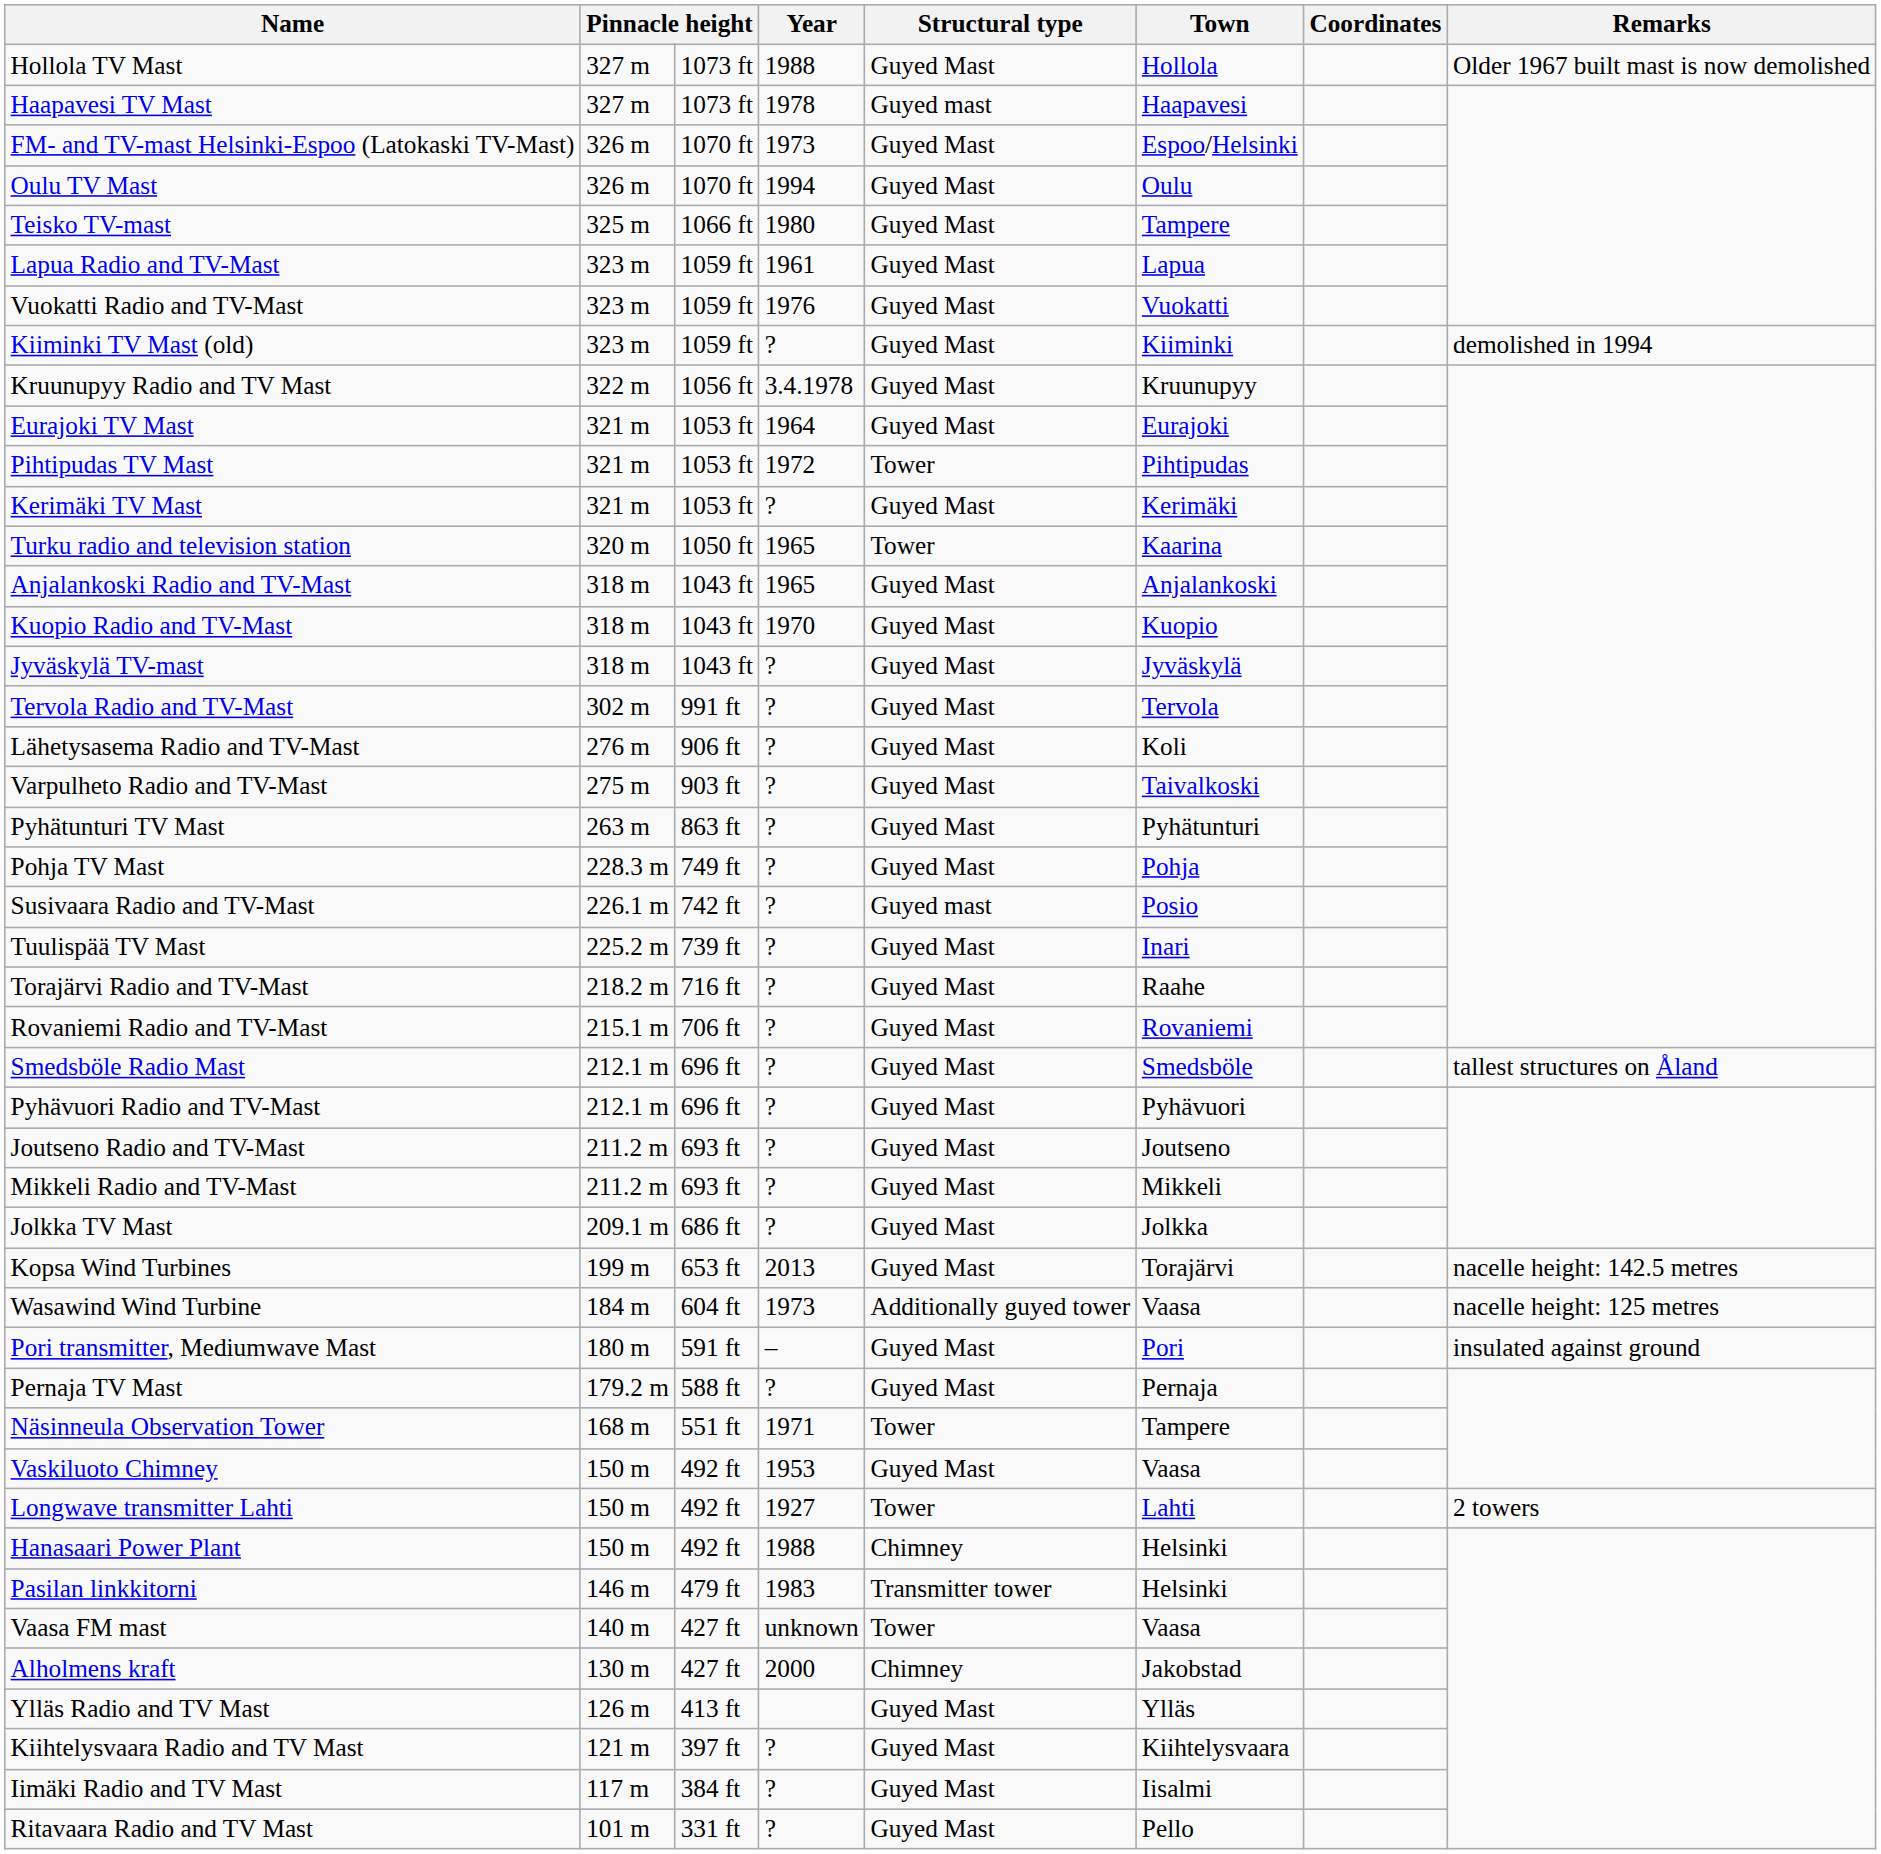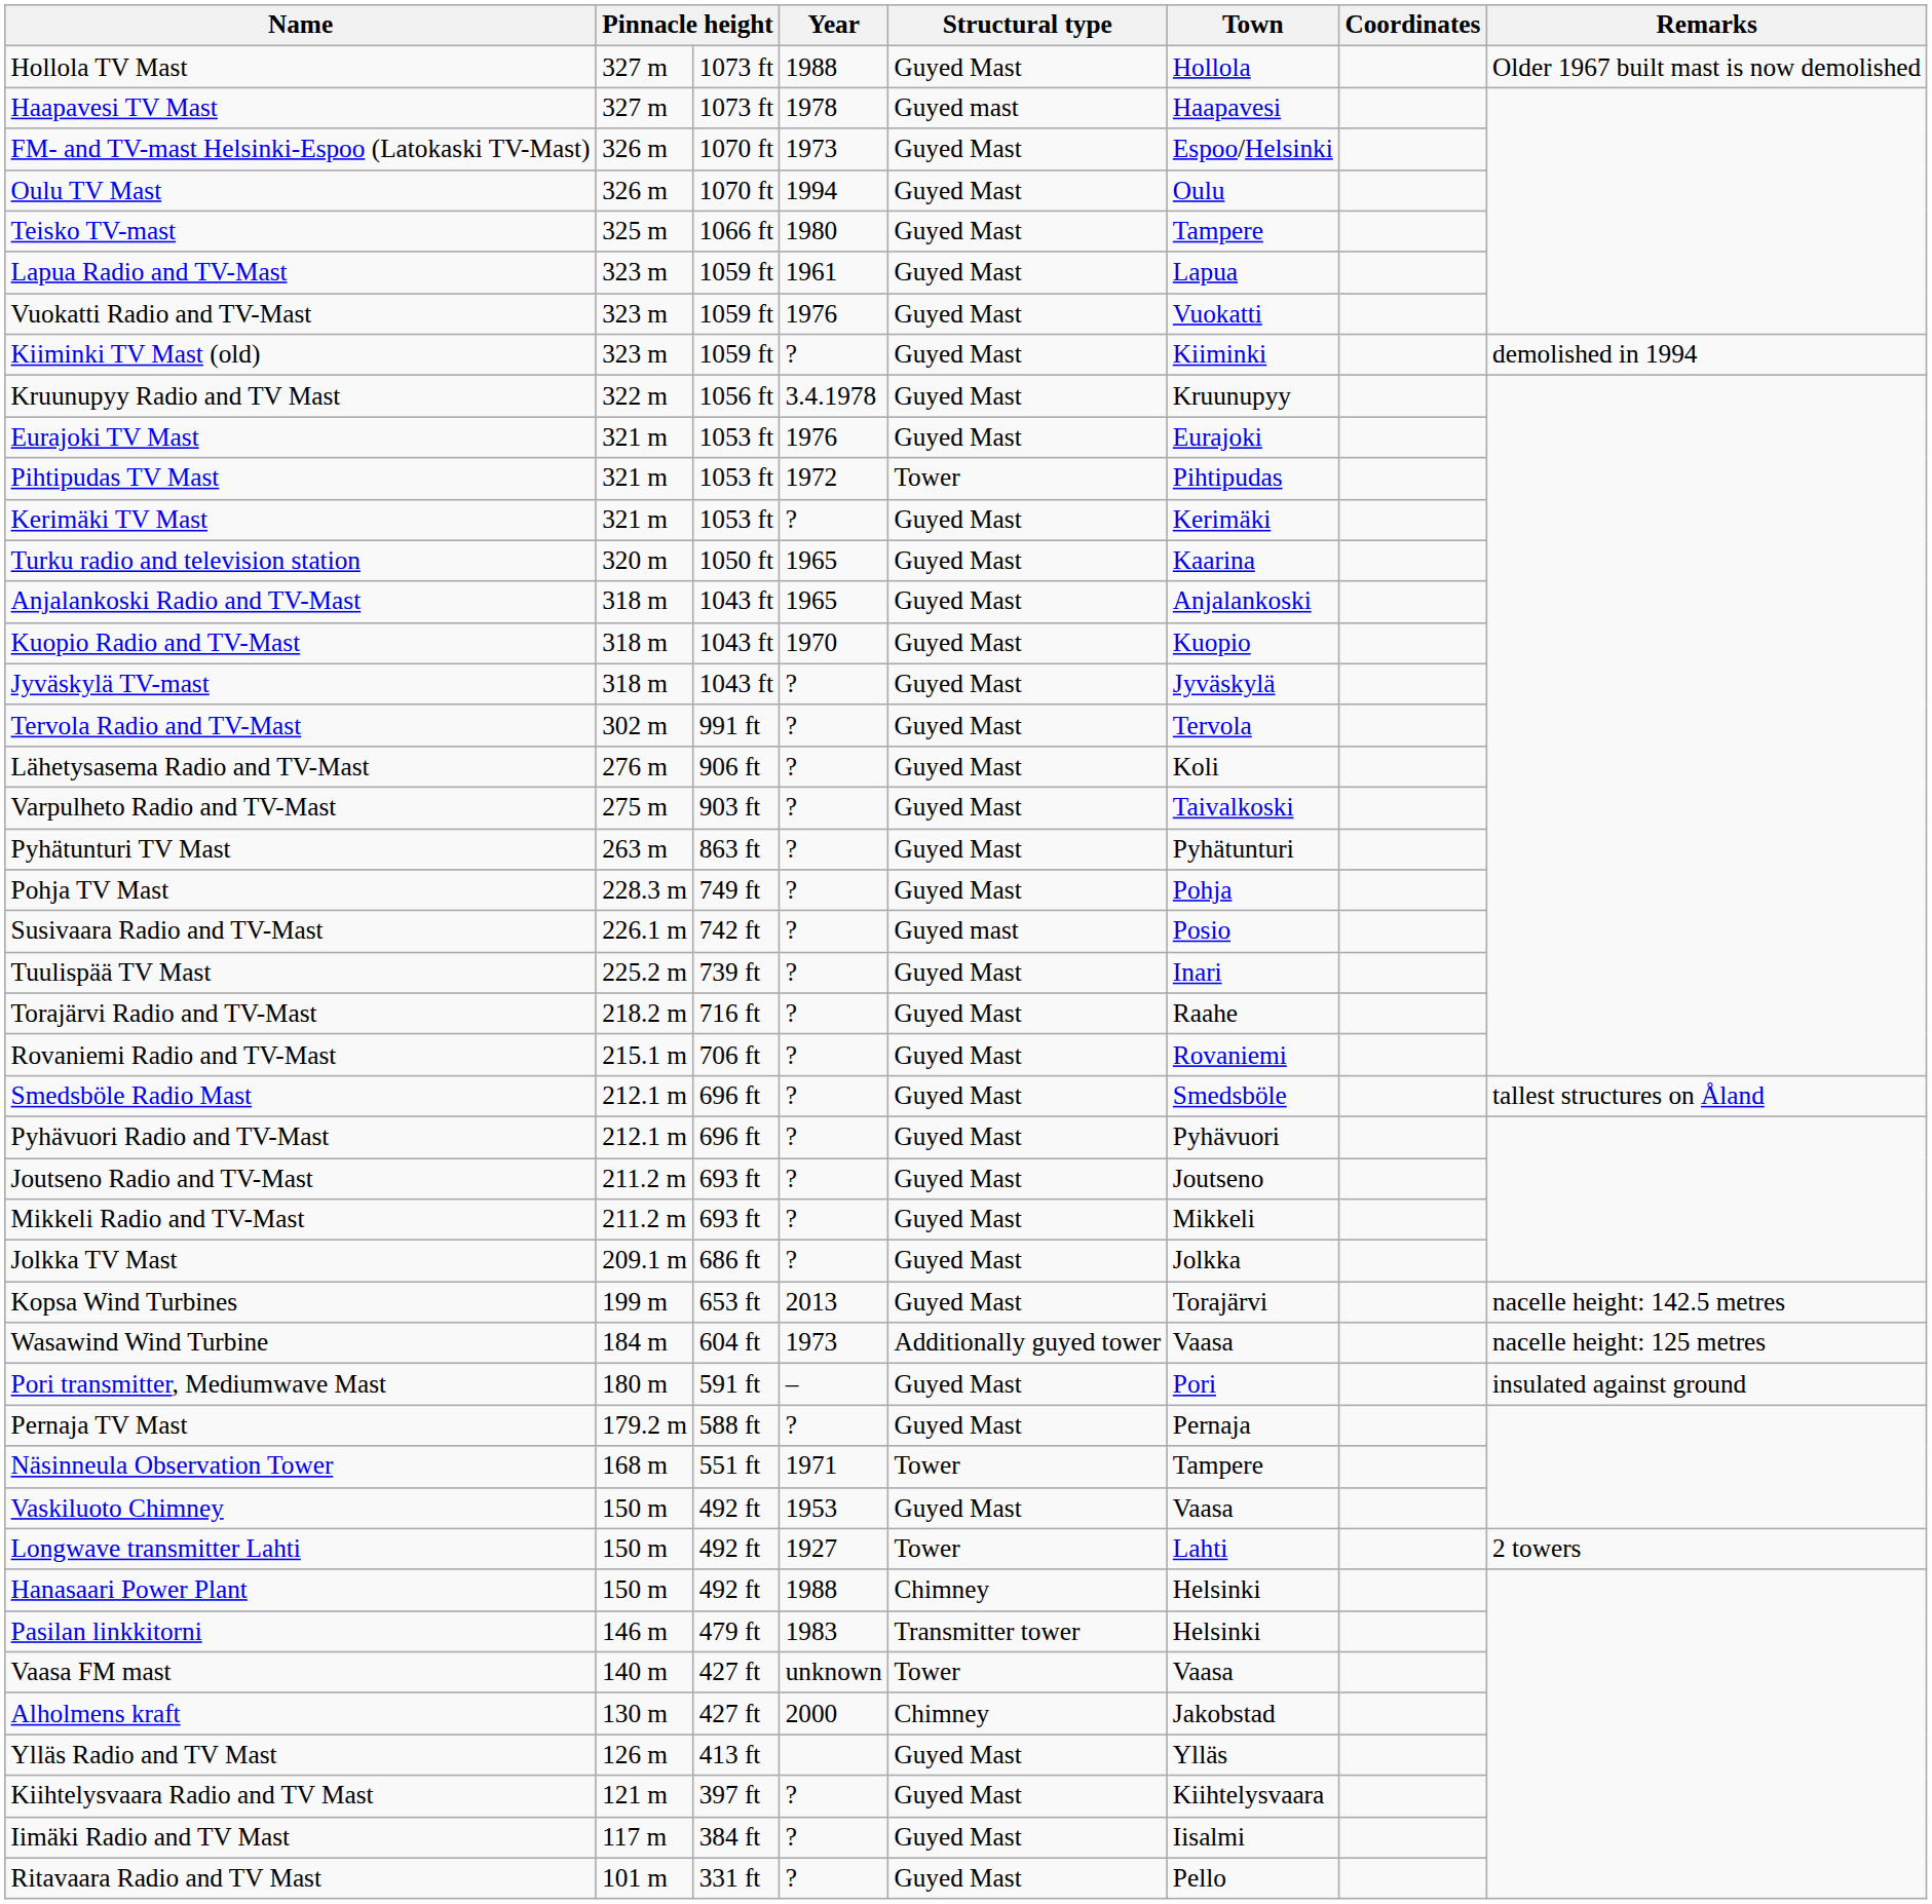Eurajoki TV Mast | Year: 1964 -> 1976
Turku radio and television station | Structural type: Tower -> Guyed Mast
